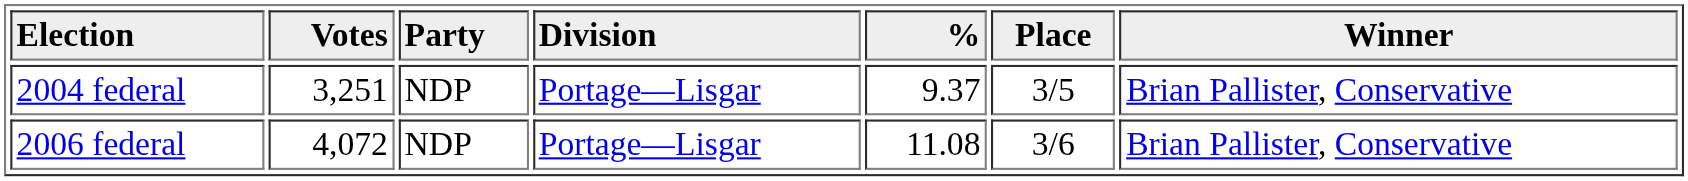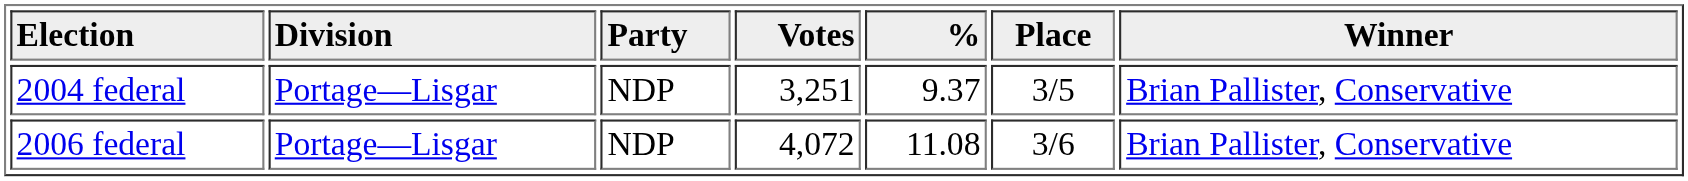columns swapped: Division <-> Votes
